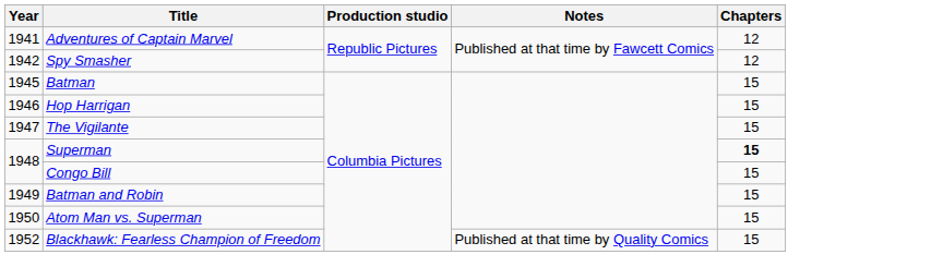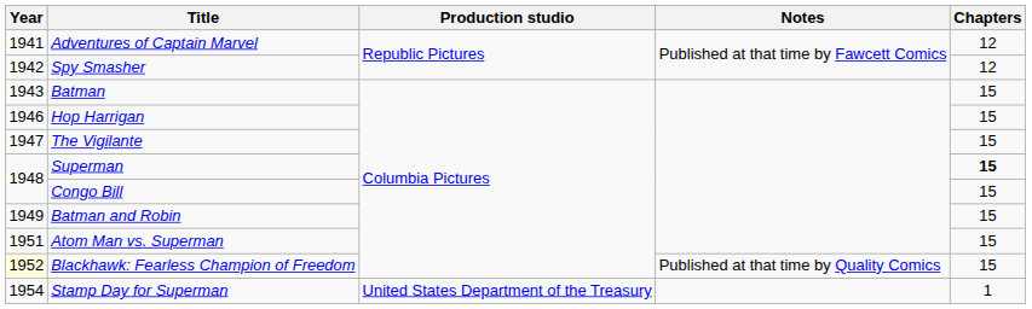Batman | Year: 1945 -> 1943
Atom Man vs. Superman | Year: 1950 -> 1951
Blackhawk: Fearless Champion of Freedom | Year: no background -> lightyellow background
+ row: 1954 | Stamp Day for Superman | United States Department of the Treasury | 1
